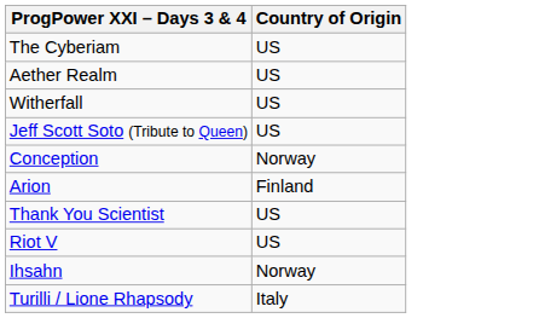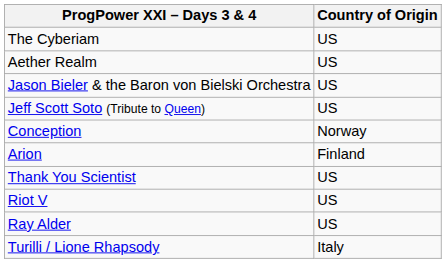- row: Witherfall | US
+ row: Jason Bieler & the Baron von Bielski Orchestra | US
+ row: Ray Alder | US
- row: Ihsahn | Norway
